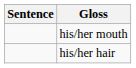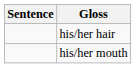rows swapped: his/her hair <-> his/her mouth
